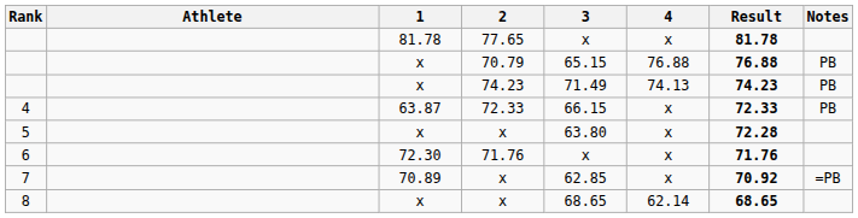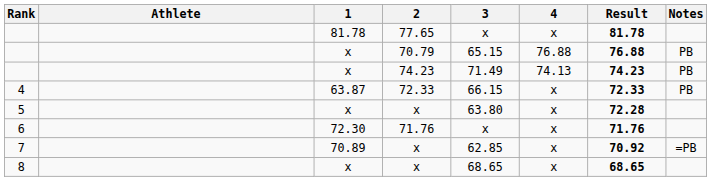8 | 4: 62.14 -> x
